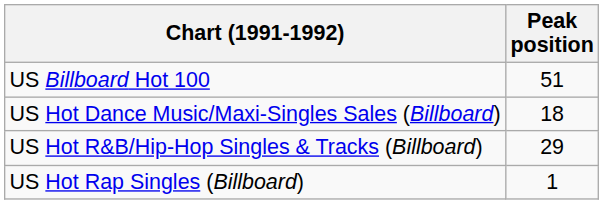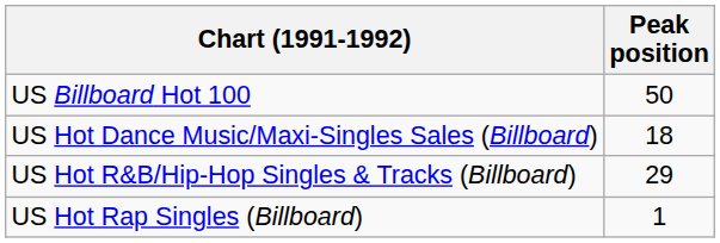US Billboard Hot 100 | Peak position: 51 -> 50
